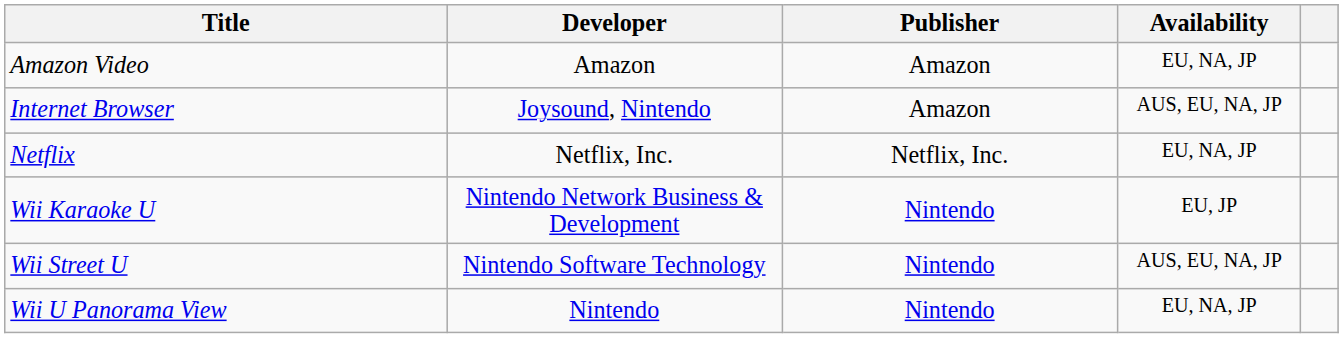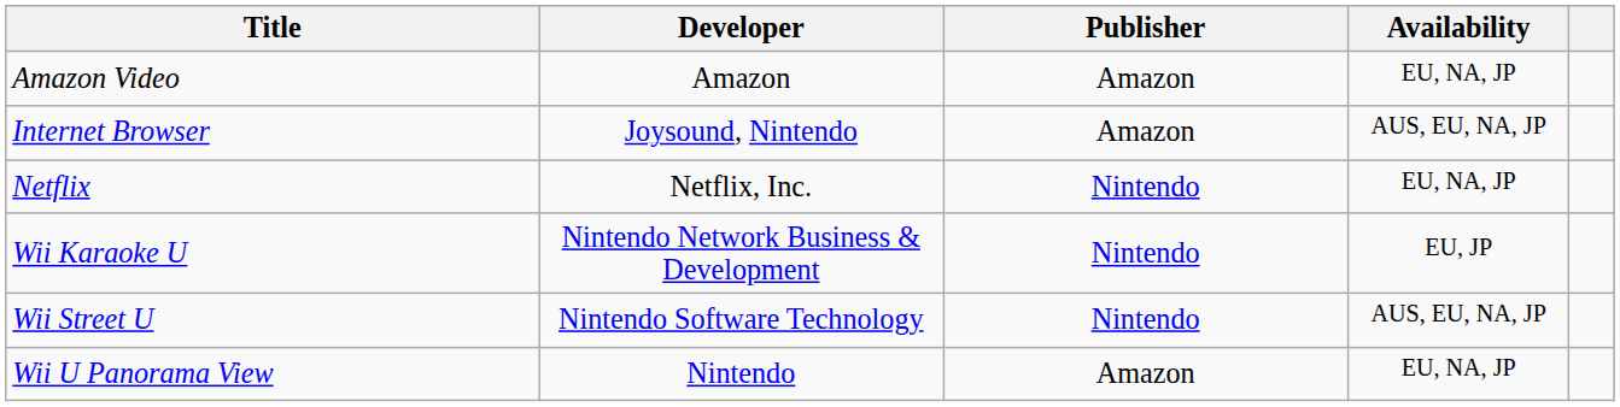Netflix | Publisher: Netflix, Inc. -> Nintendo
Wii U Panorama View | Publisher: Nintendo -> Amazon
